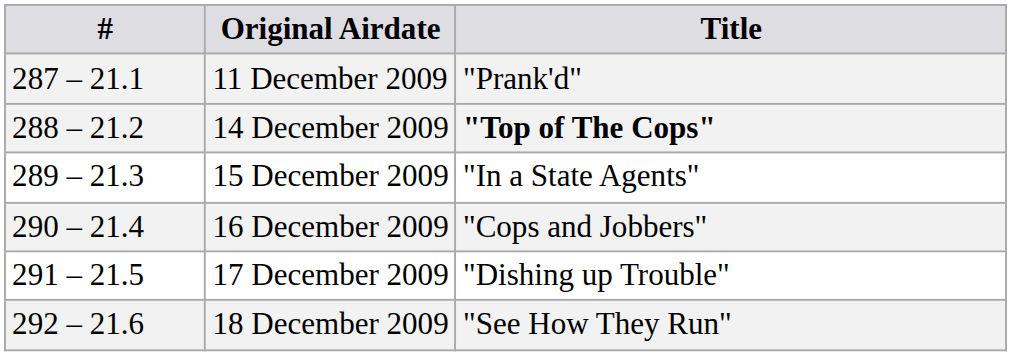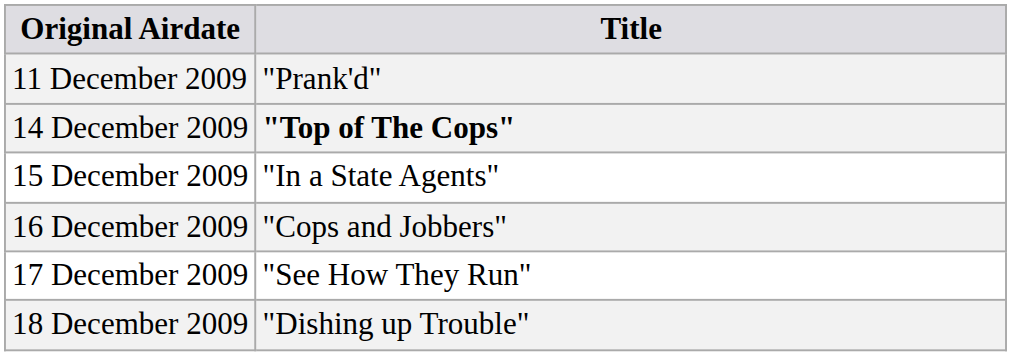- column: # | 287 – 21.1 | 288 – 21.2 | 289 – 21.3 | 290 – 21.4 | 291 – 21.5 | 292 – 21.6
17 December 2009 | Title: "Dishing up Trouble" -> "See How They Run"
18 December 2009 | Title: "See How They Run" -> "Dishing up Trouble"
